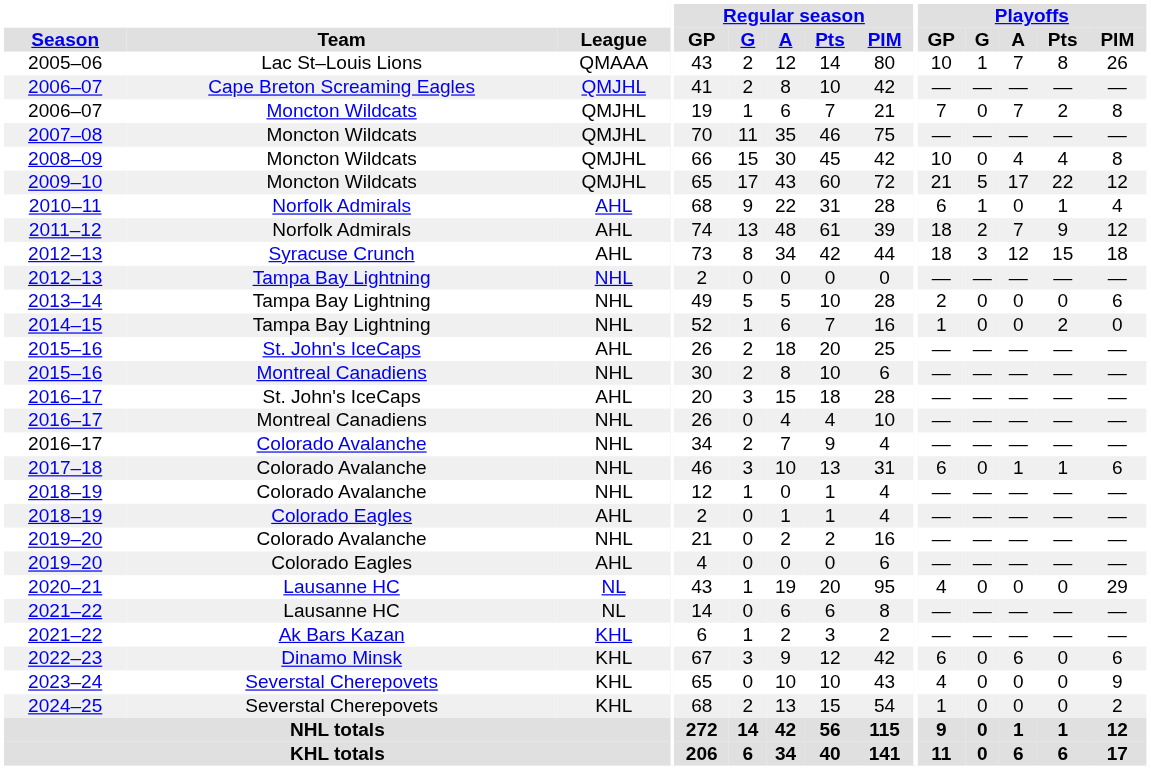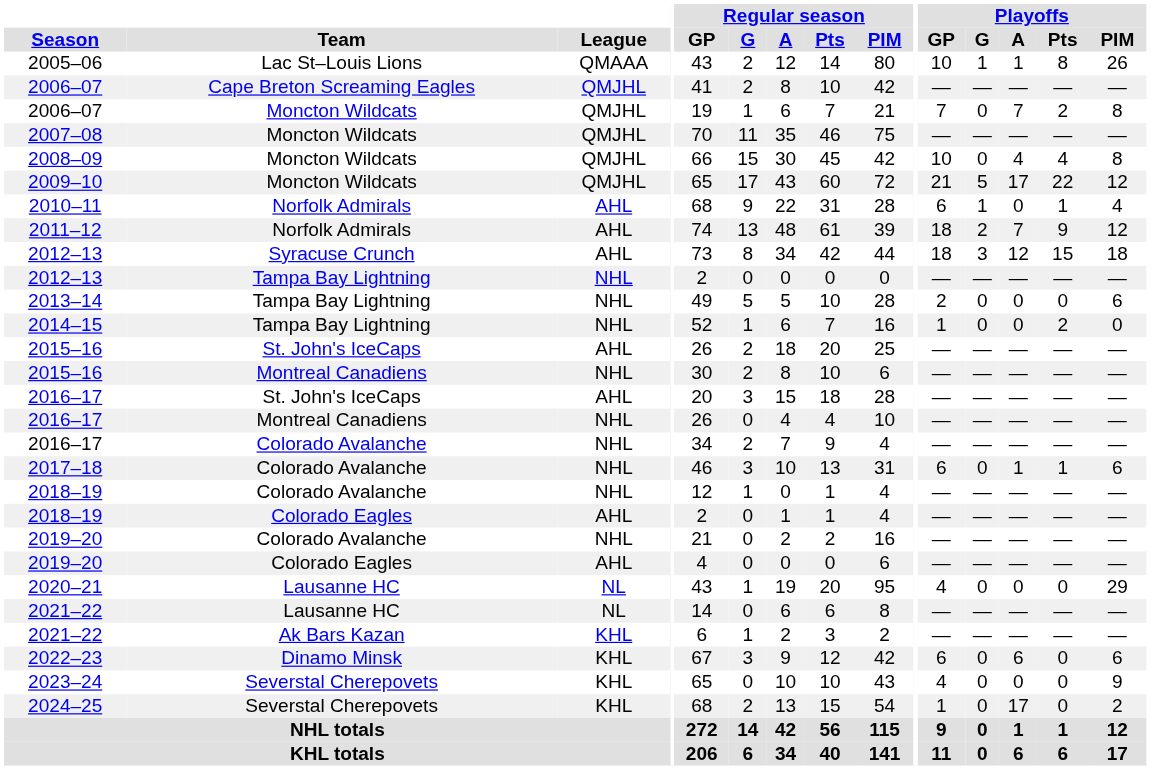2005–06 | Playoffs / A: 7 -> 1
2024–25 | Playoffs / A: 0 -> 17
